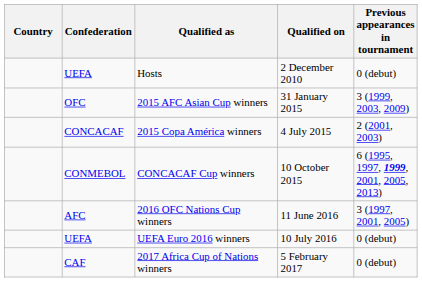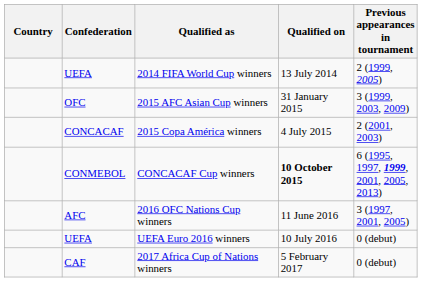- row: UEFA | Hosts | 2 December 2010 | 0 (debut)
+ row: UEFA | 2014 FIFA World Cup winners | 13 July 2014 | 2 (1999, 2005)
CONCACAF Cup winners | Qualified on: normal -> bold
